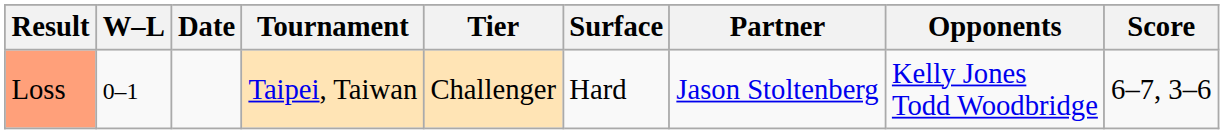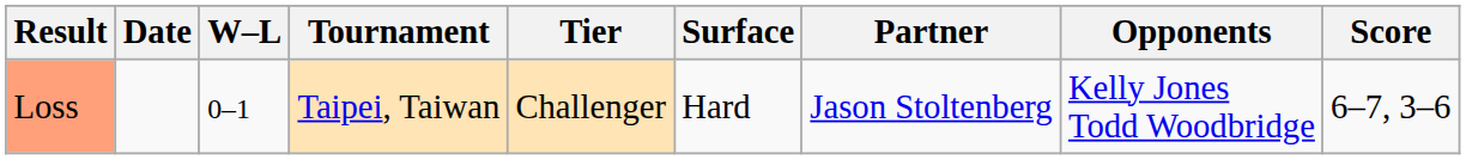columns swapped: W–L <-> Date
